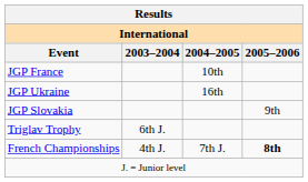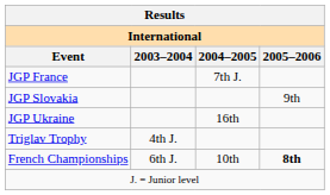JGP France | 2004–2005: 10th -> 7th J.
rows swapped: JGP Slovakia <-> JGP Ukraine
Triglav Trophy | 2003–2004: 6th J. -> 4th J.
French Championships | 2003–2004: 4th J. -> 6th J.
French Championships | 2004–2005: 7th J. -> 10th
